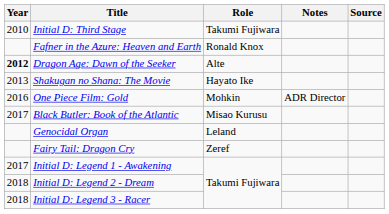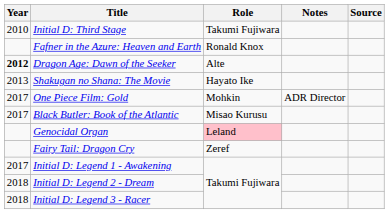One Piece Film: Gold | Year: 2016 -> 2017
Genocidal Organ | Role: no background -> pink background
